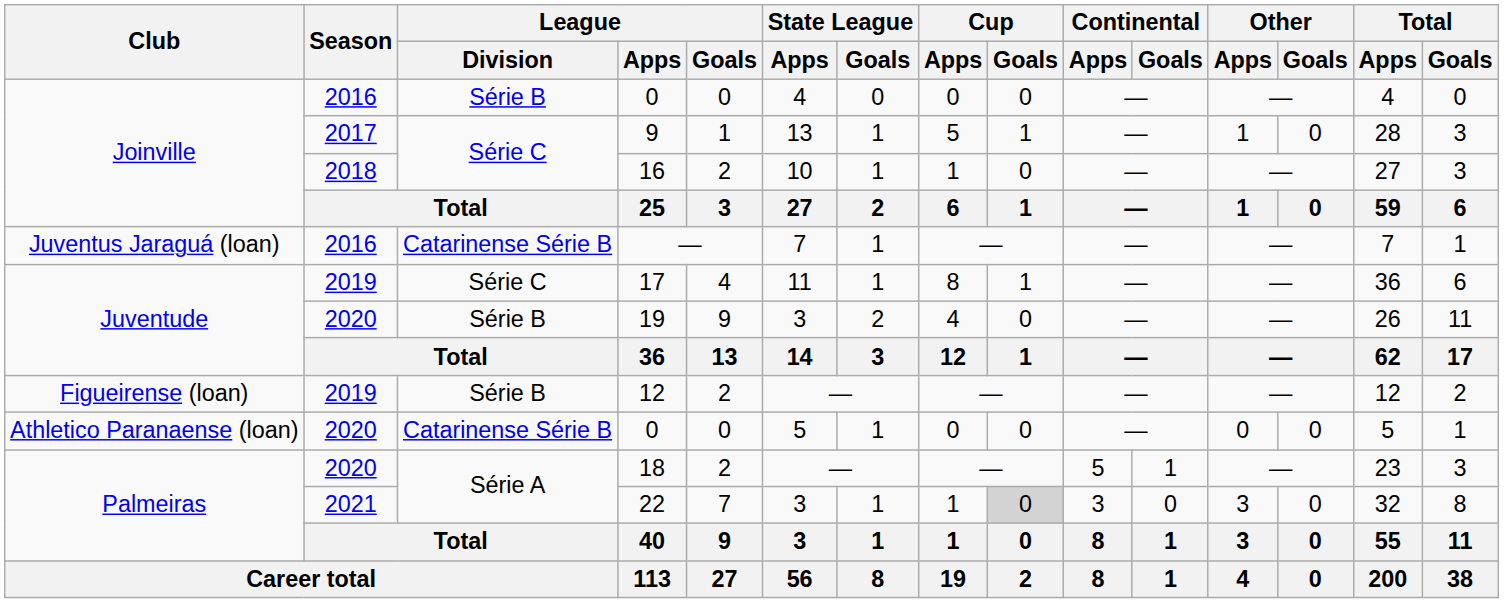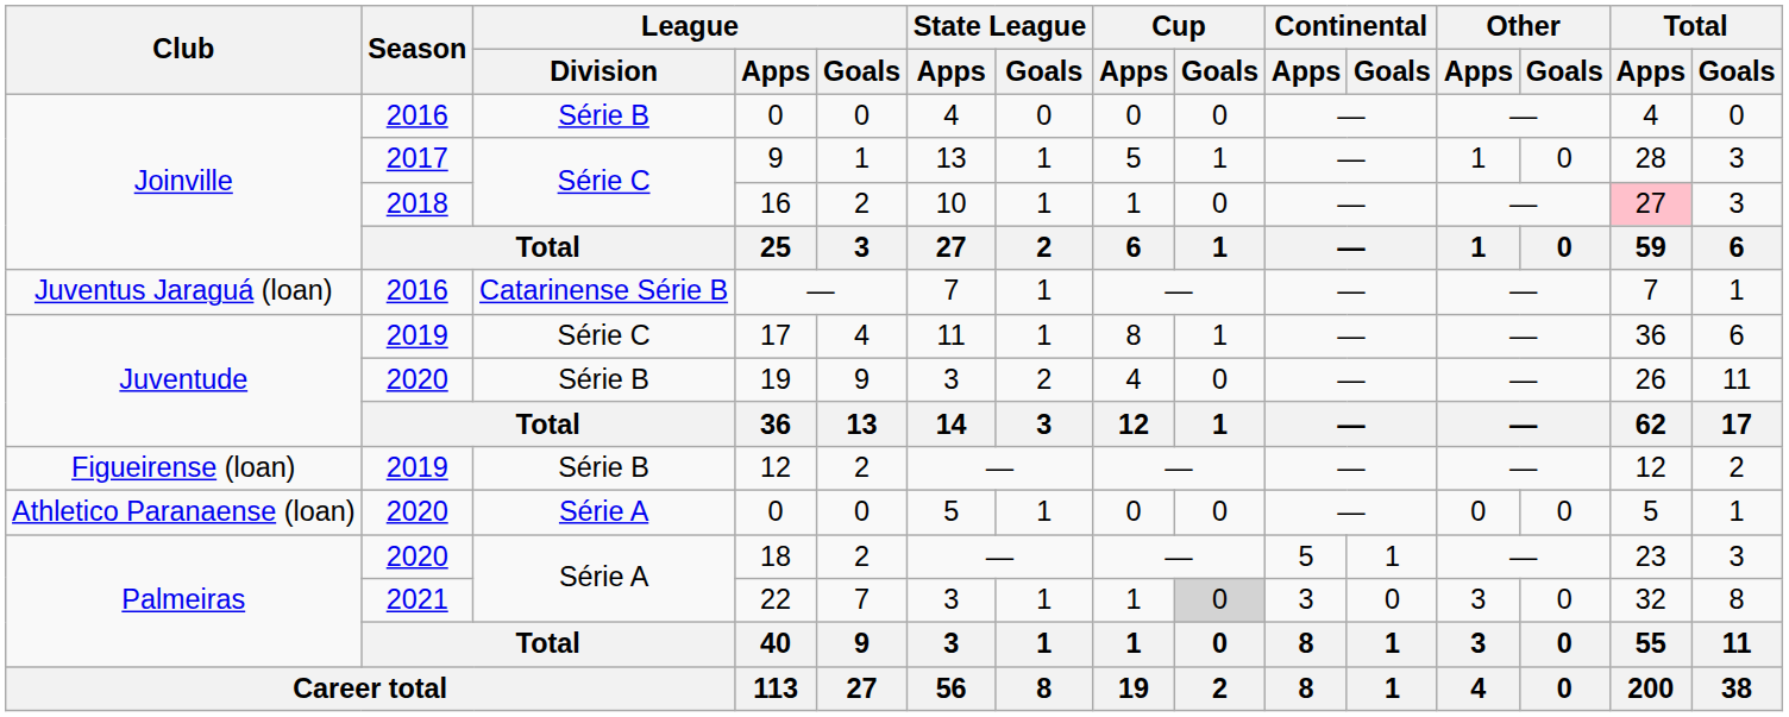16 | Total / Apps: no background -> pink background
Athletico Paranaense (loan) / 0 | League / Division: Catarinense Série B -> Série A
